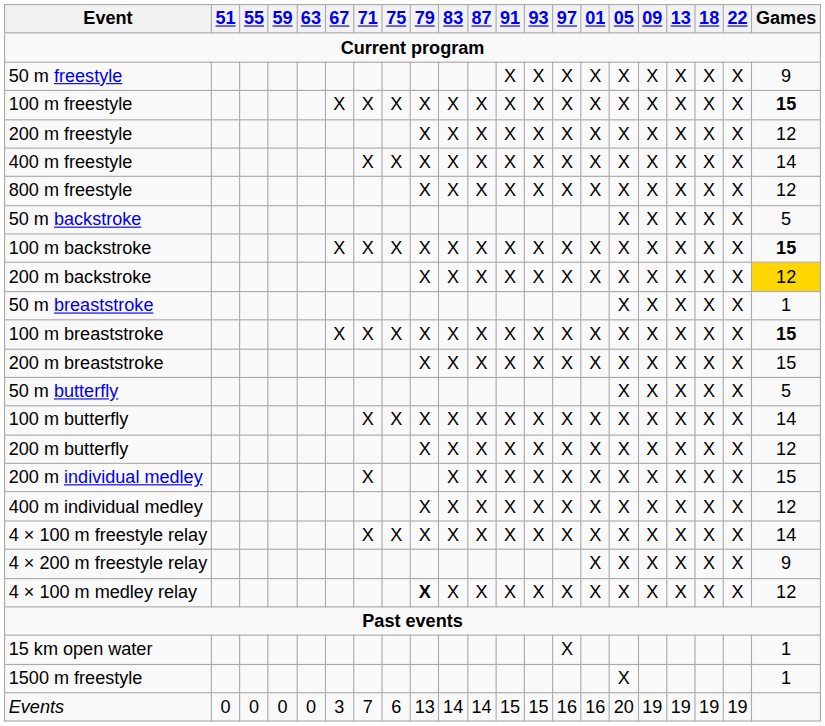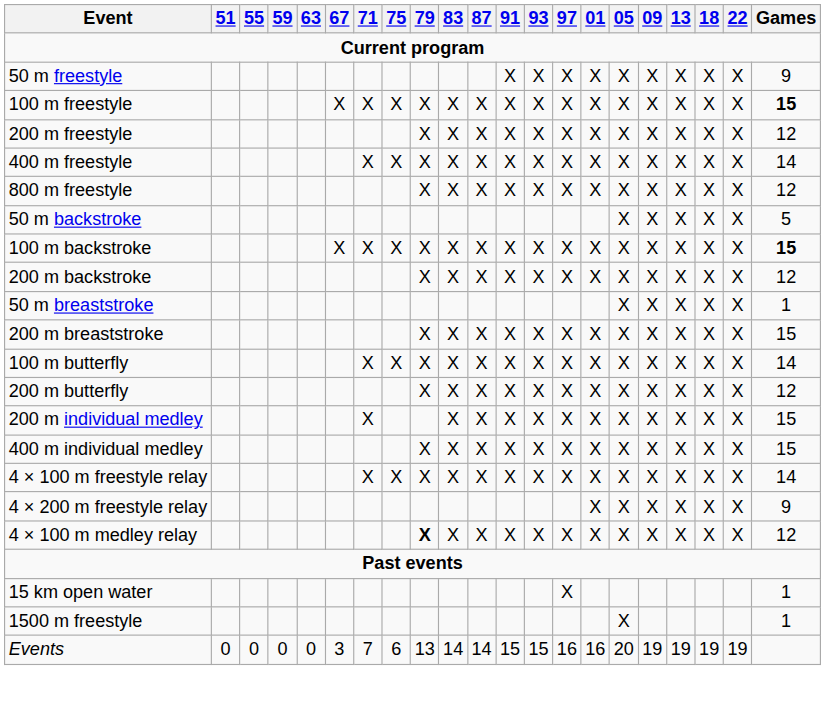200 m backstroke | Games: gold background -> no background
- row: 100 m breaststroke | X | X | X | X | X | X | X | X | X | X | X | X | X | X | X | 15
- row: 50 m butterfly | X | X | X | X | X | 5
400 m individual medley | Games: 12 -> 15
